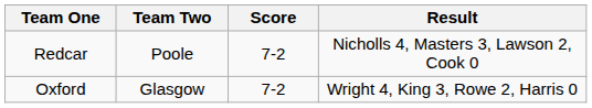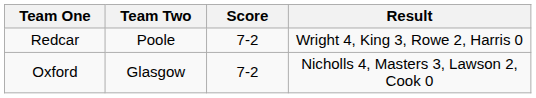Redcar | Result: Nicholls 4, Masters 3, Lawson 2, Cook 0 -> Wright 4, King 3, Rowe 2, Harris 0
Oxford | Result: Wright 4, King 3, Rowe 2, Harris 0 -> Nicholls 4, Masters 3, Lawson 2, Cook 0
